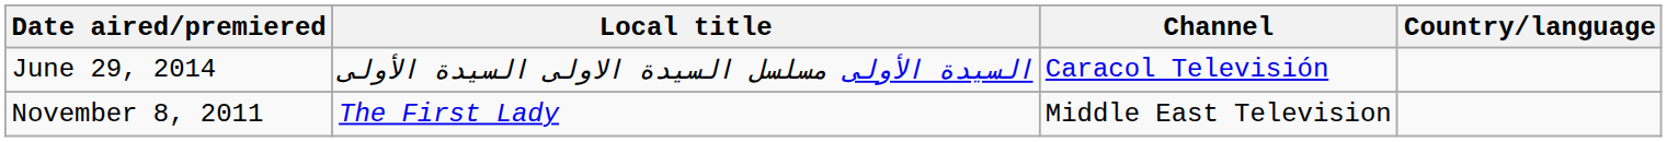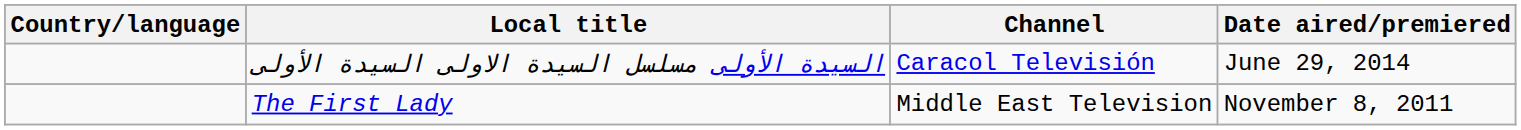columns swapped: Country/language <-> Date aired/premiered
